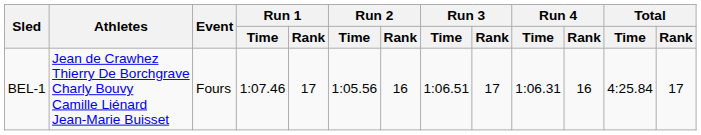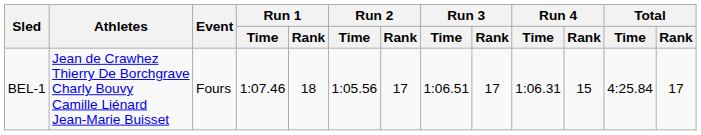BEL-1 | Run 1 / Rank: 17 -> 18
BEL-1 | Run 2 / Rank: 16 -> 17
BEL-1 | Run 4 / Rank: 16 -> 15
